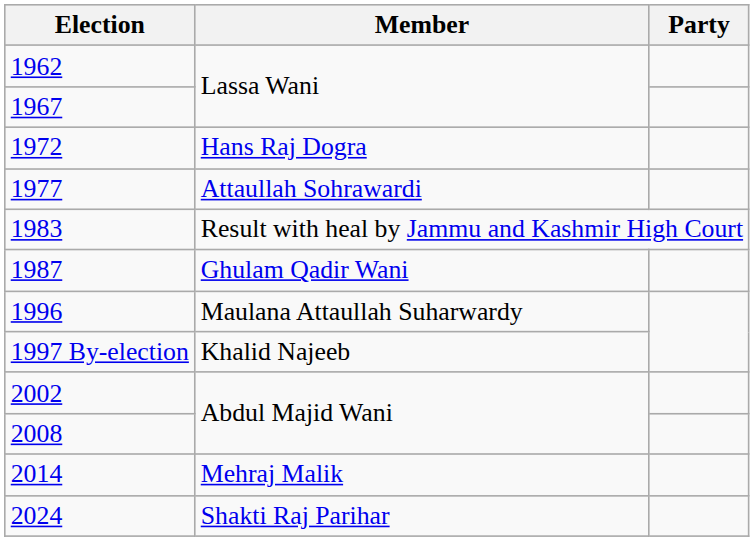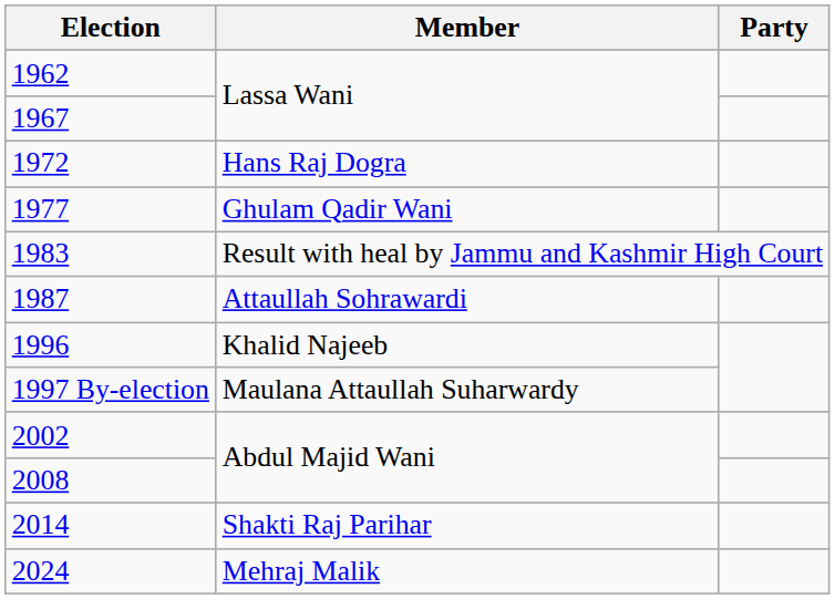1977 | Member: Attaullah Sohrawardi -> Ghulam Qadir Wani
1987 | Member: Ghulam Qadir Wani -> Attaullah Sohrawardi
1996 | Member: Maulana Attaullah Suharwardy -> Khalid Najeeb
1997 By-election | Member: Khalid Najeeb -> Maulana Attaullah Suharwardy
2014 | Member: Mehraj Malik -> Shakti Raj Parihar
2024 | Member: Shakti Raj Parihar -> Mehraj Malik
